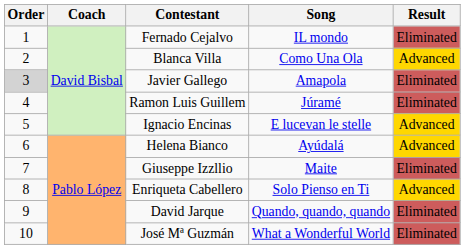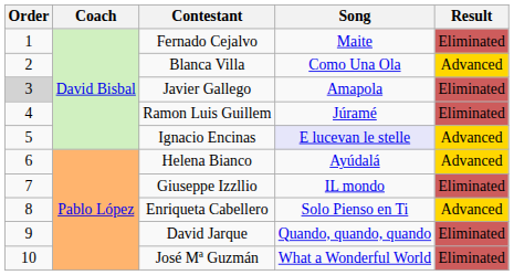Fernado Cejalvo | Song: IL mondo -> Maite
Ignacio Encinas | Song: no background -> lavender background
Giuseppe Izzllio | Song: Maite -> IL mondo
